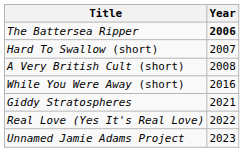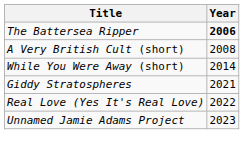- row: Hard To Swallow (short) | 2007
While You Were Away (short) | Year: 2016 -> 2014
